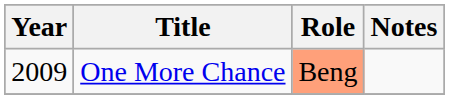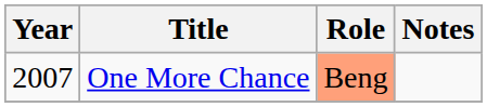One More Chance | Year: 2009 -> 2007
